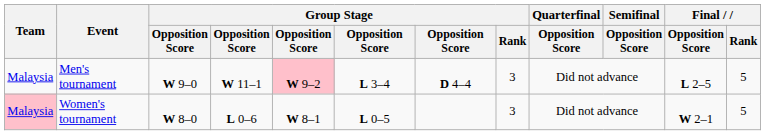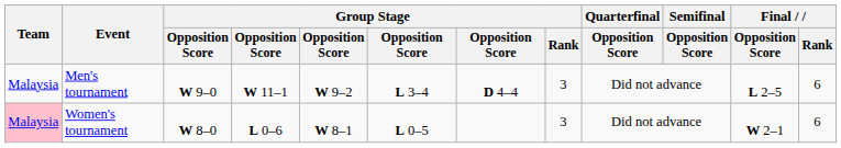Men's tournament | column 5: pink background -> no background
Men's tournament | Final / Rank: 5 -> 6
Women's tournament | Final / Rank: 5 -> 6
